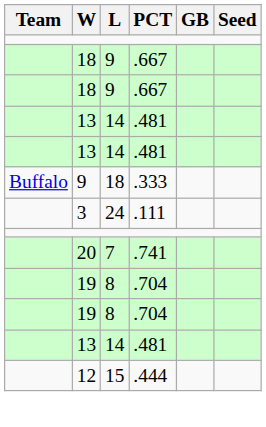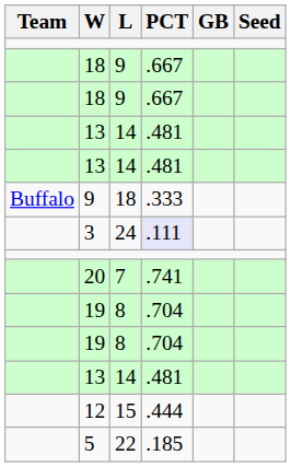3 | PCT: no background -> lavender background
+ row: 5 | 22 | .185
